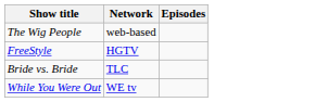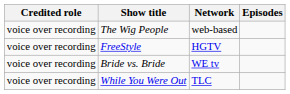+ column: Credited role | voice over recording | voice over recording | voice over recording | voice over recording
Bride vs. Bride | Network: TLC -> WE tv
While You Were Out | Network: WE tv -> TLC
